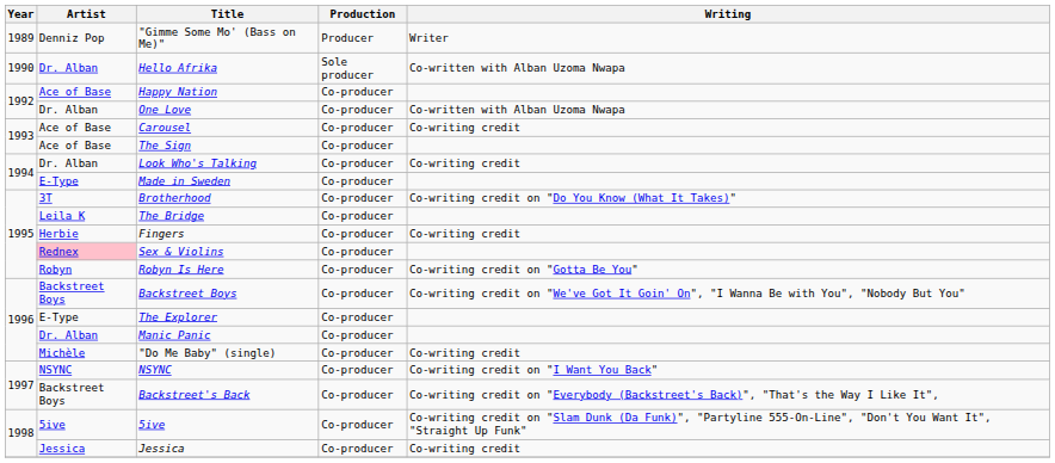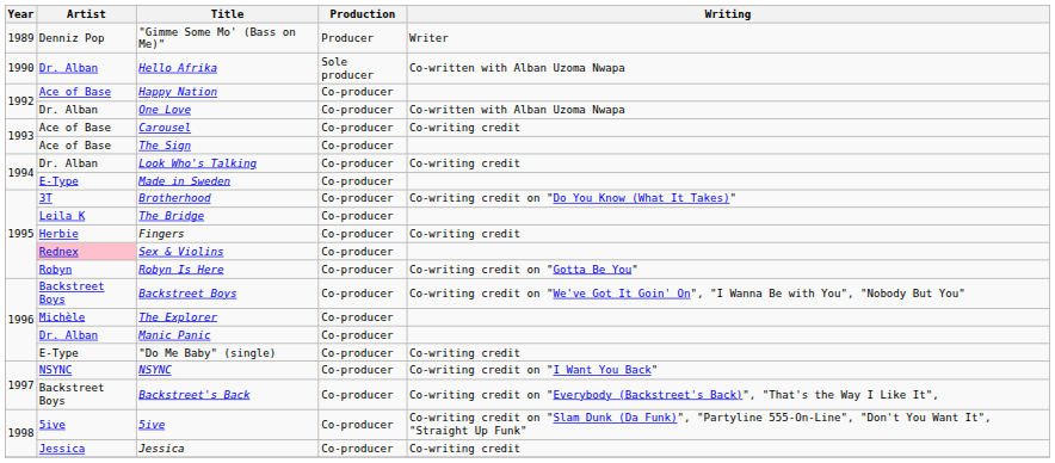The Explorer | Artist: E-Type -> Michèle
"Do Me Baby" (single) | Artist: Michèle -> E-Type
